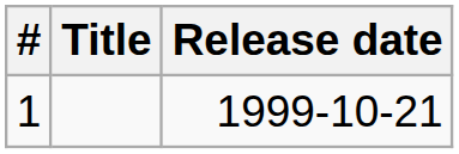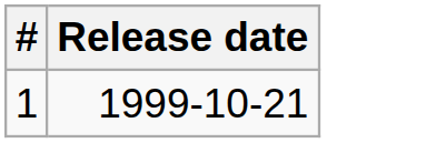- column: Title
